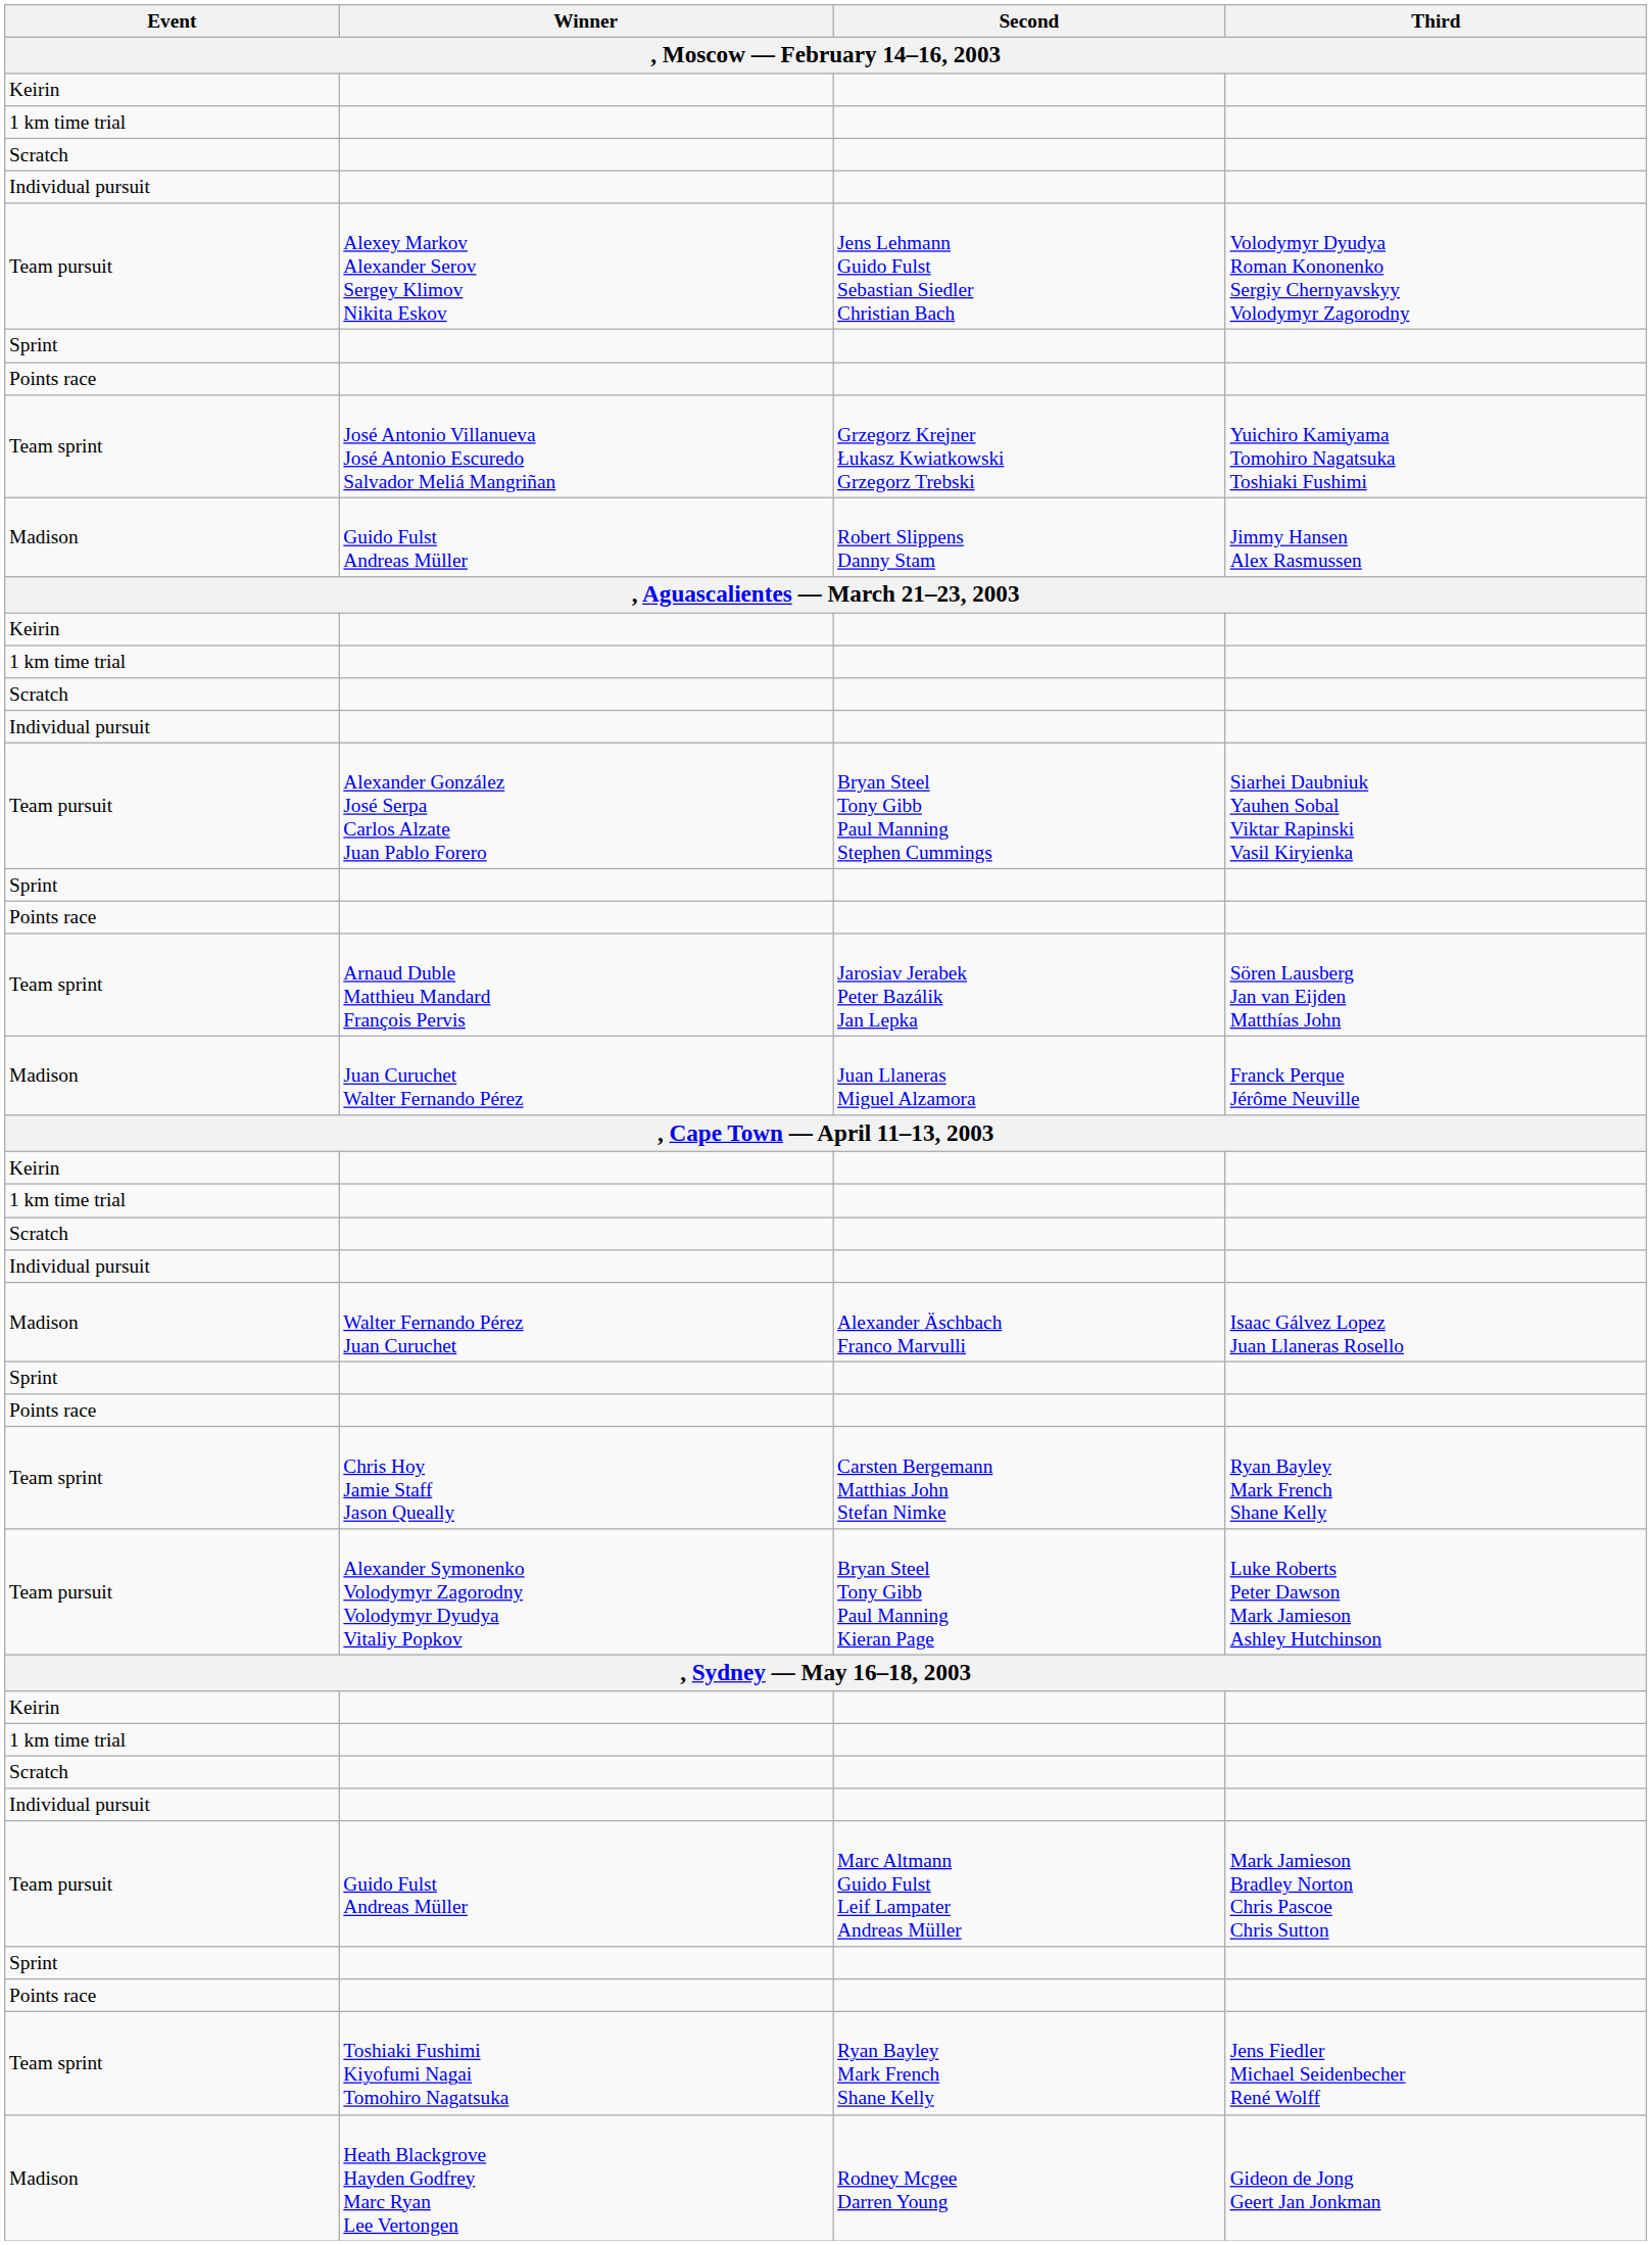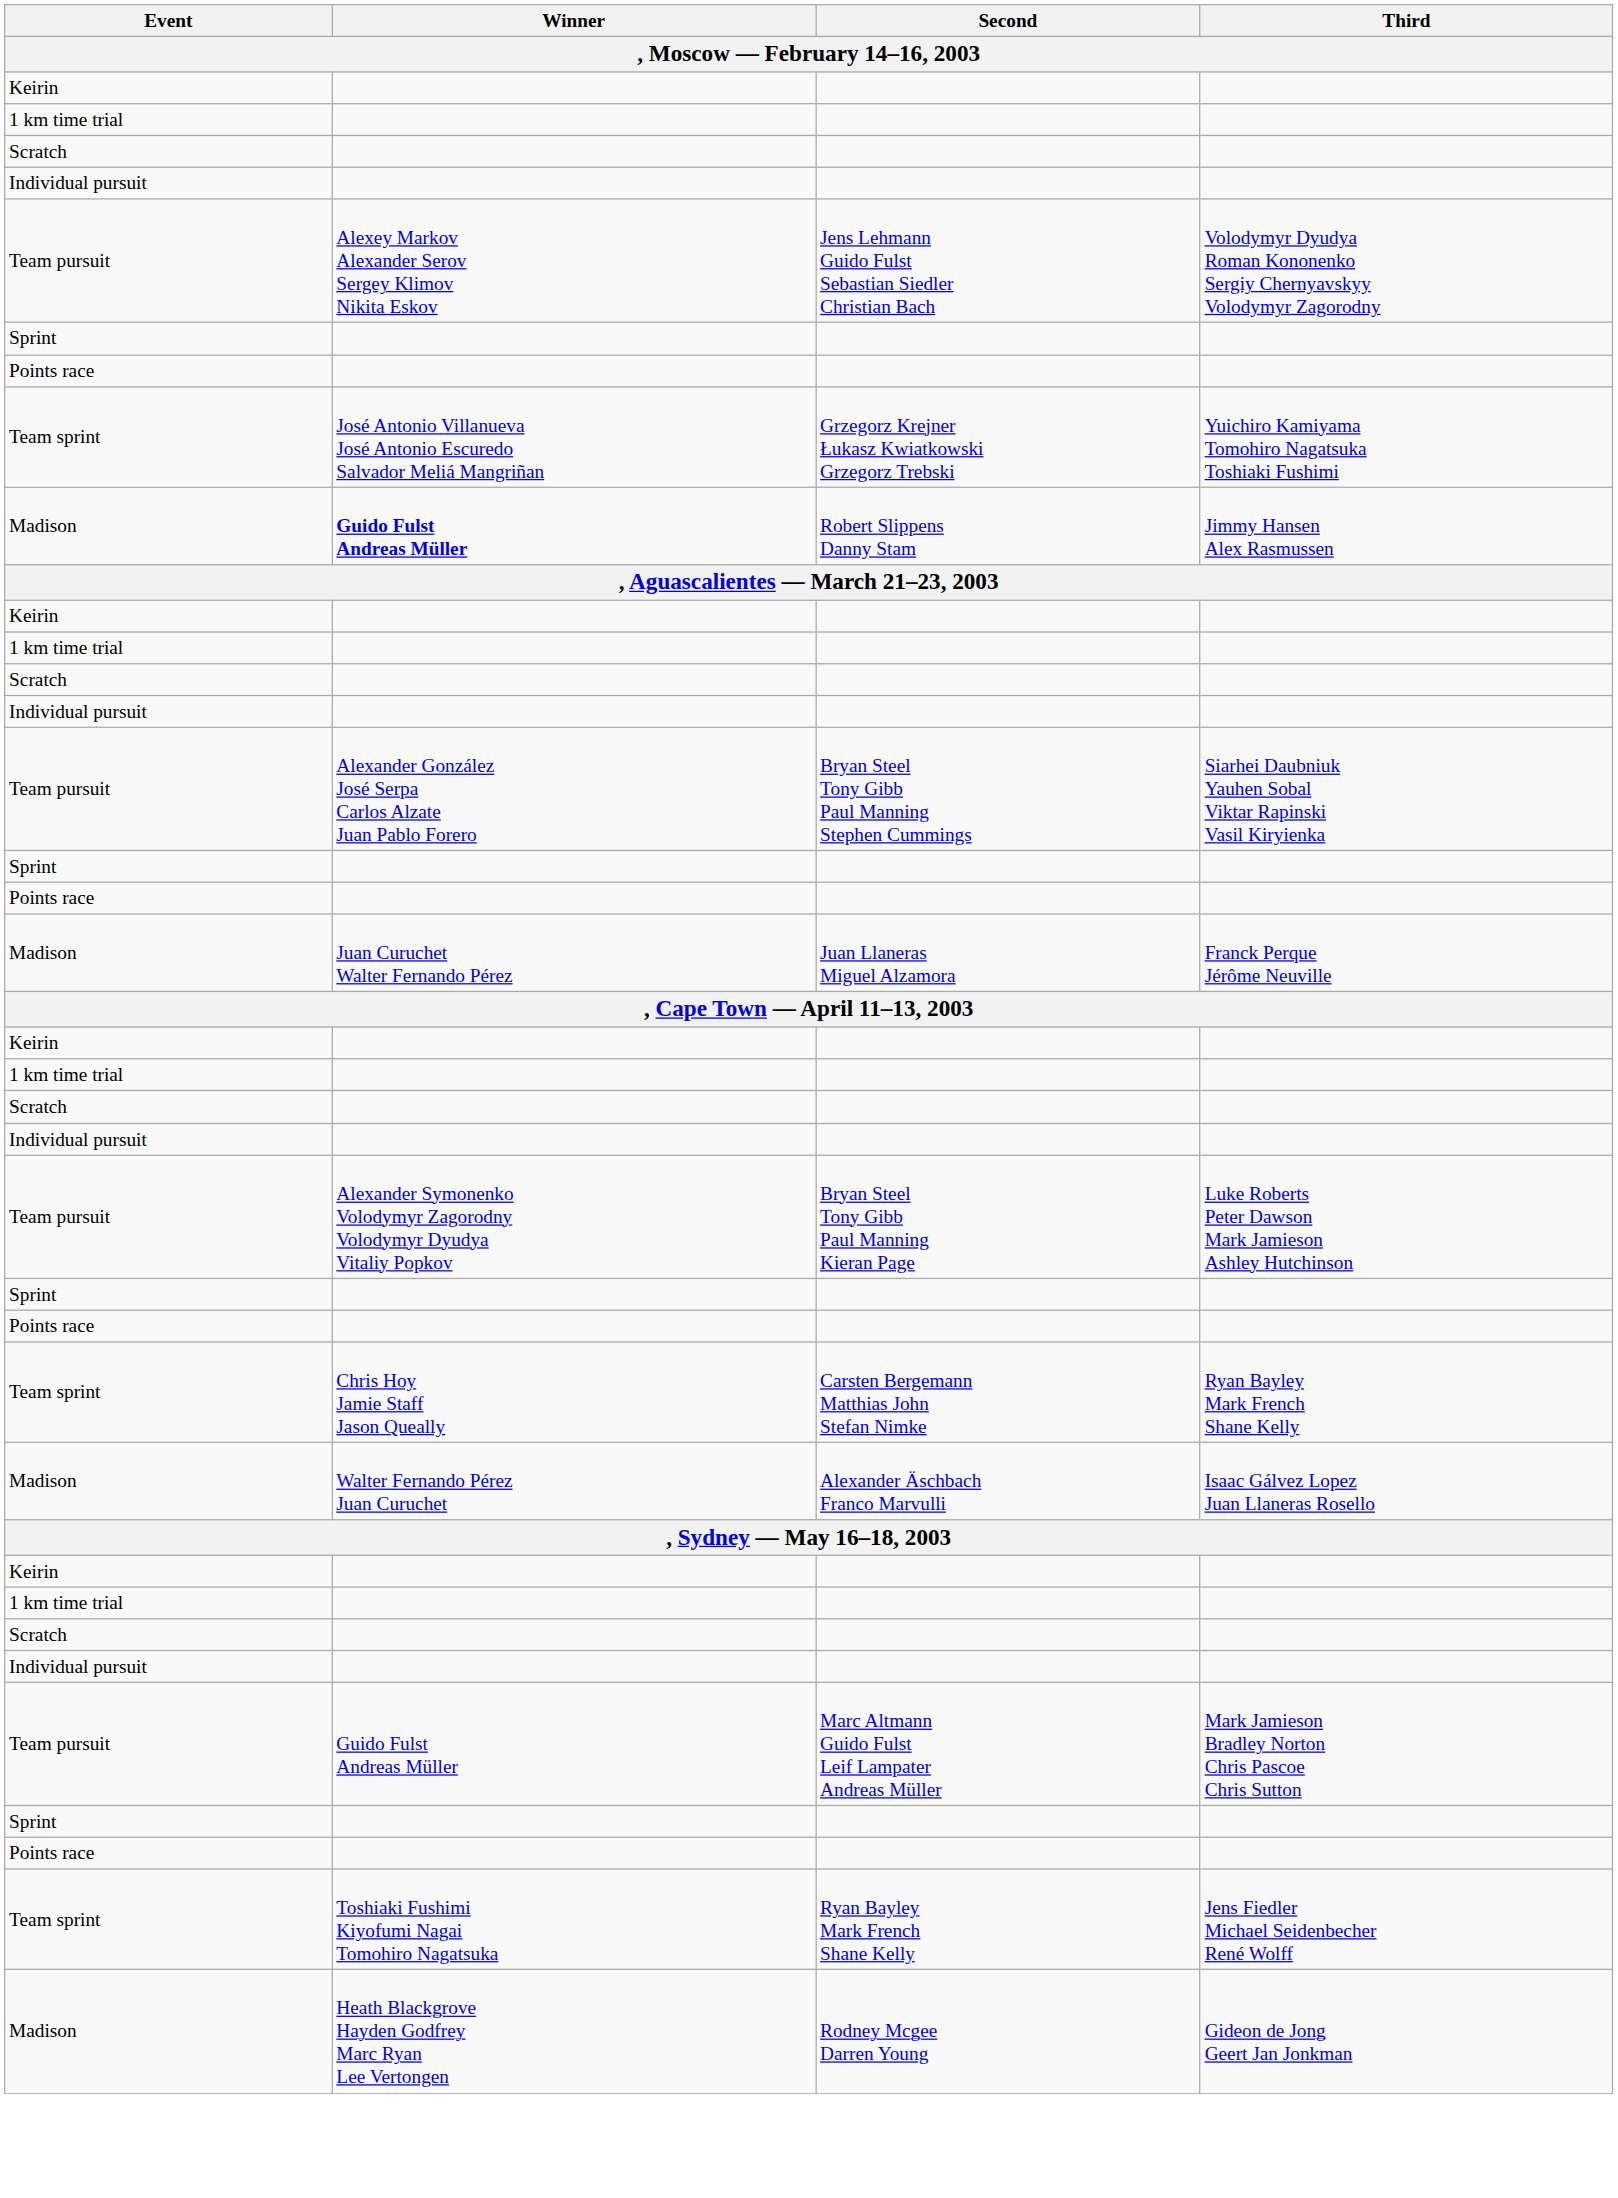Robert Slippens Danny Stam | Winner: normal -> bold
- row: Team sprint | Arnaud Duble Matthieu Mandard François Pervis | Jarosiav Jerabek Peter Bazálik Jan Lepka | Sören Lausberg Jan van Eijden Matthías John
rows swapped: Bryan Steel Tony Gibb Paul Manning Kieran Page <-> Alexander Äschbach Franco Marvulli
